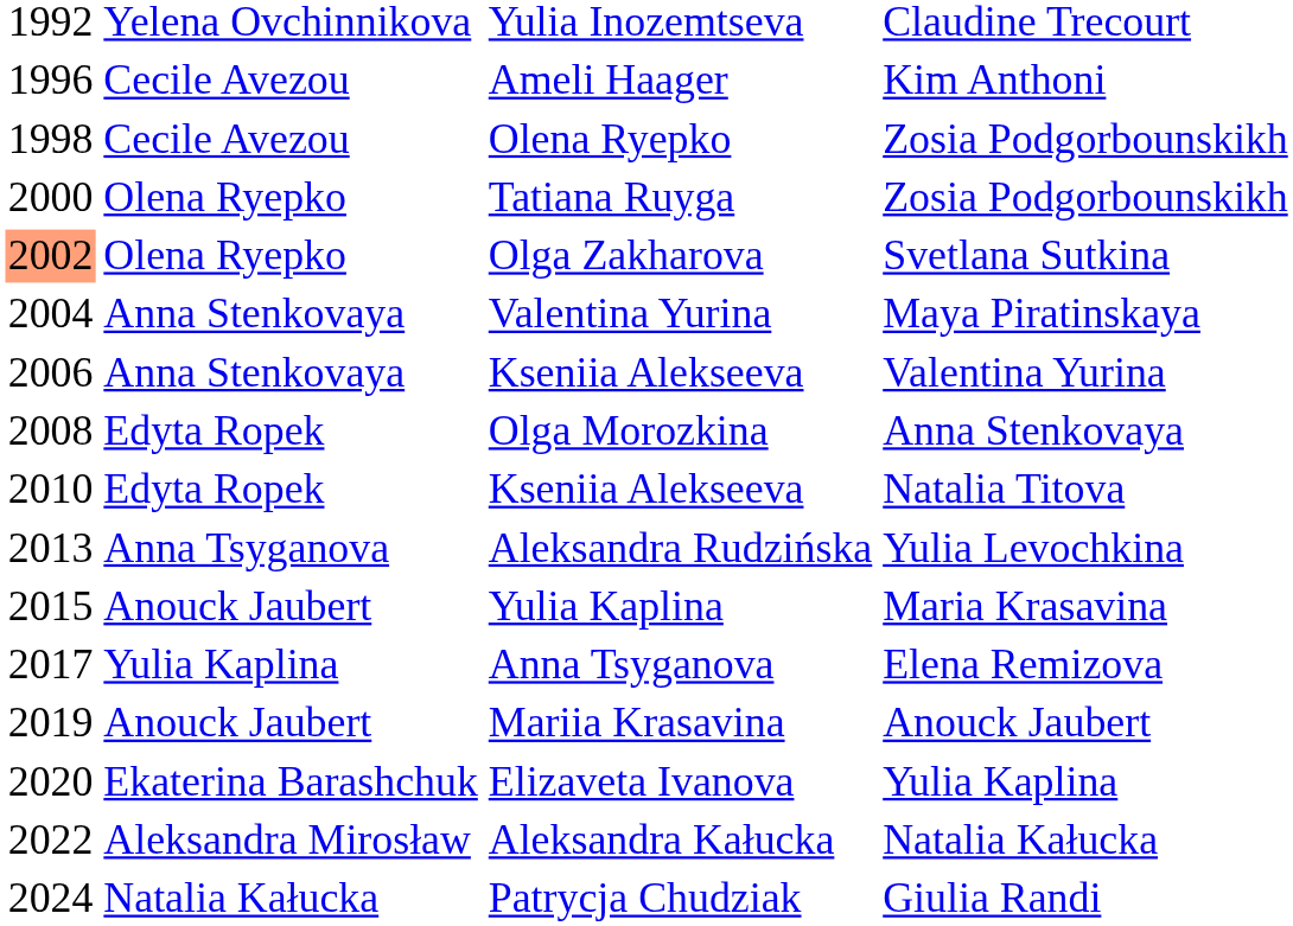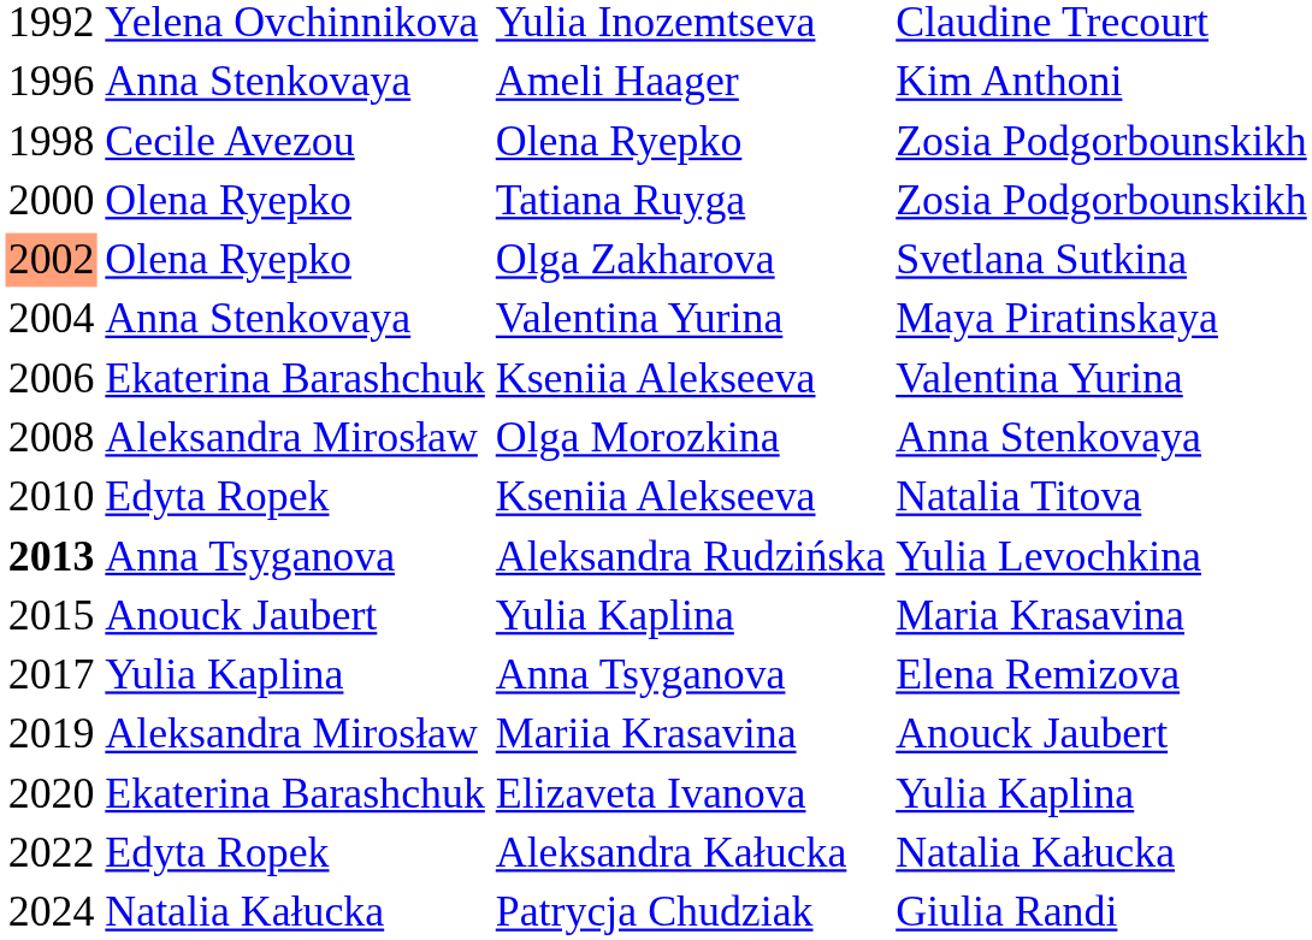Ameli Haager | column 2: Cecile Avezou -> Anna Stenkovaya
Kseniia Alekseeva / Valentina Yurina | column 2: Anna Stenkovaya -> Ekaterina Barashchuk
Olga Morozkina | column 2: Edyta Ropek -> Aleksandra Mirosław
Aleksandra Rudzińska | column 1: normal -> bold
Mariia Krasavina | column 2: Anouck Jaubert -> Aleksandra Mirosław
Aleksandra Kałucka | column 2: Aleksandra Mirosław -> Edyta Ropek
